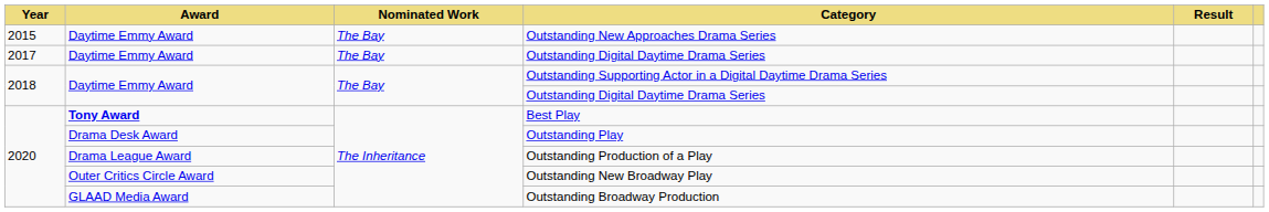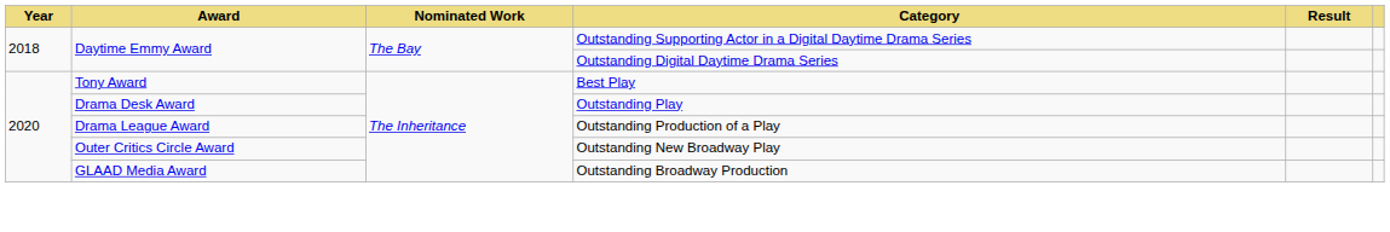- row: 2015 | Daytime Emmy Award | The Bay | Outstanding New Approaches Drama Series
- row: 2017 | Daytime Emmy Award | The Bay | Outstanding Digital Daytime Drama Series
Best Play | Award: bold -> normal
